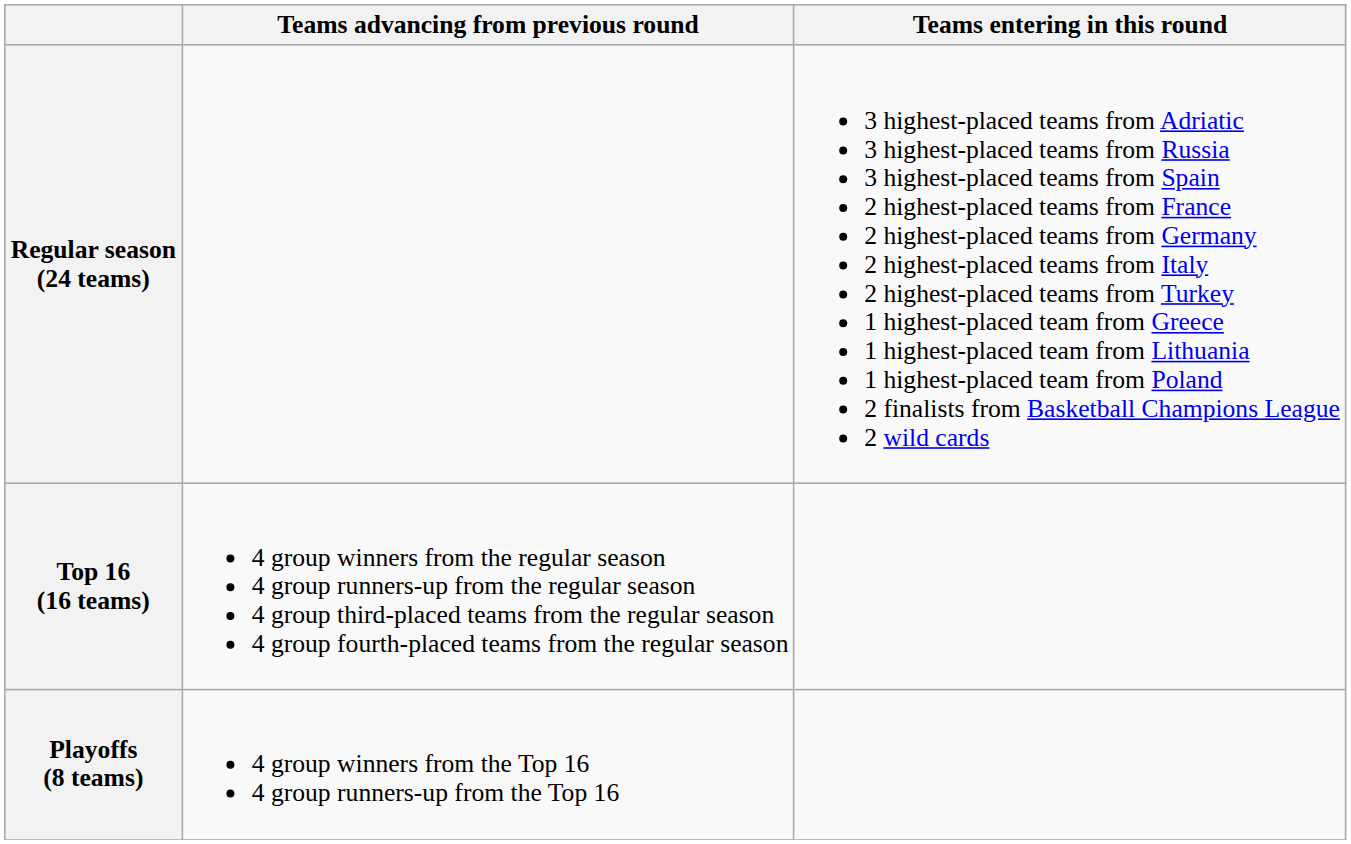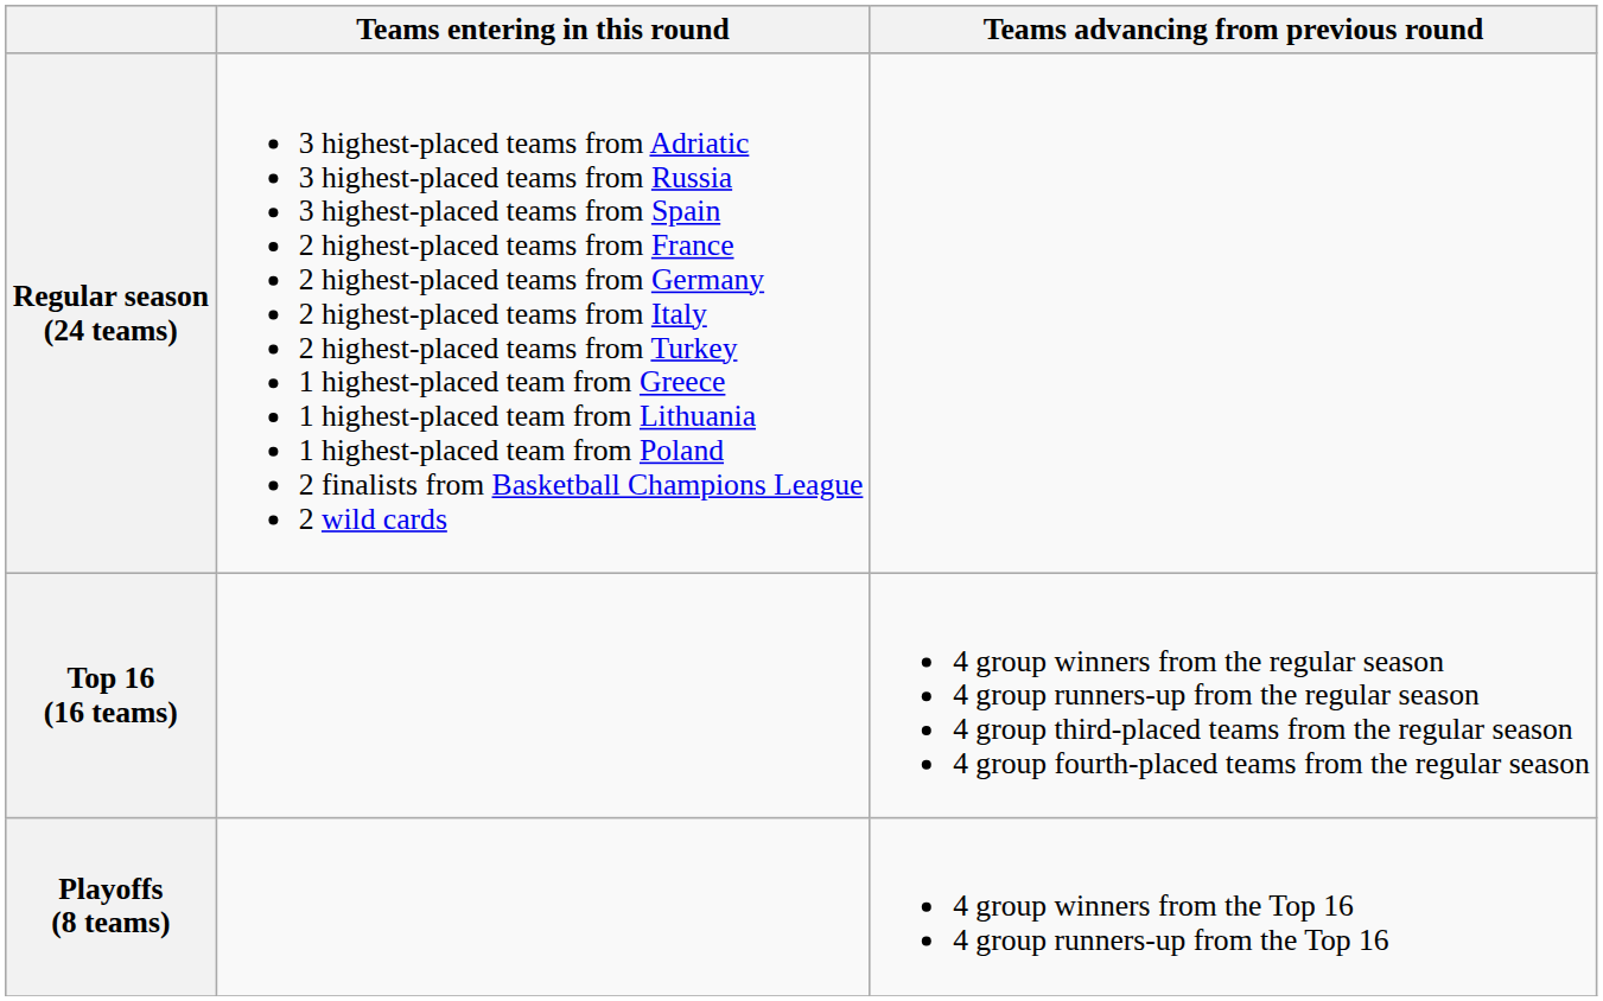columns swapped: Teams entering in this round <-> Teams advancing from previous round
